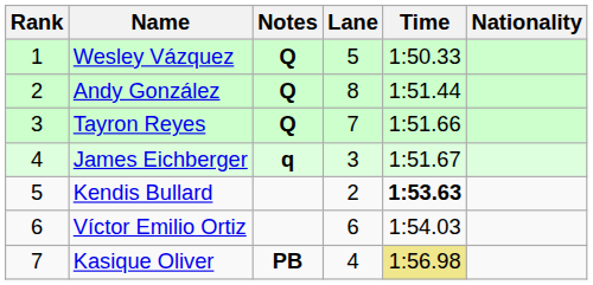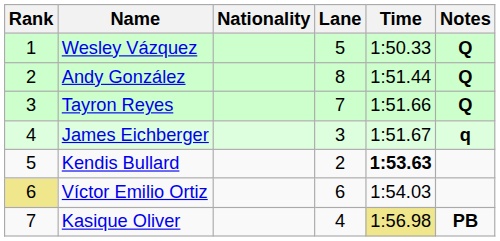columns swapped: Nationality <-> Notes
Víctor Emilio Ortiz | Rank: no background -> khaki background
